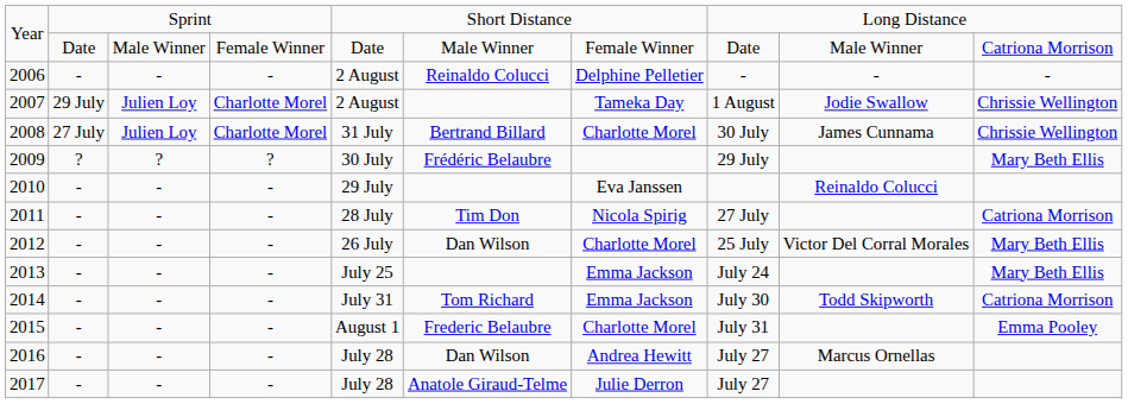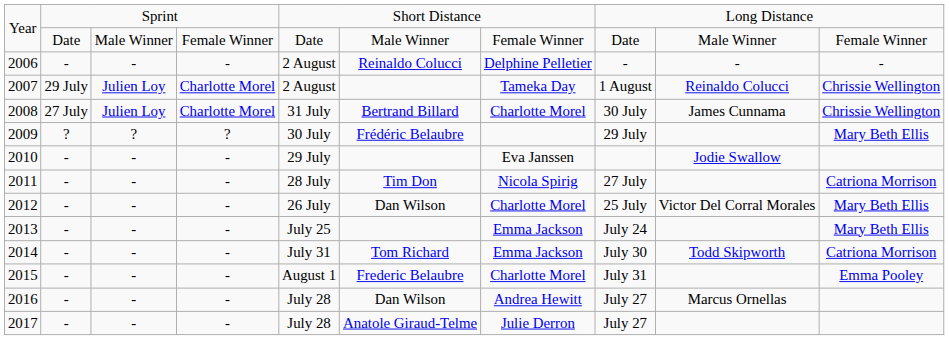Year / Date | column 10: Catriona Morrison -> Female Winner
2007 | column 9: Jodie Swallow -> Reinaldo Colucci
2010 | column 9: Reinaldo Colucci -> Jodie Swallow
